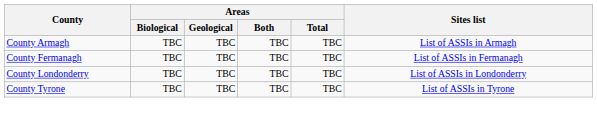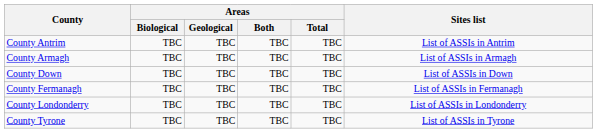+ row: County Antrim | TBC | TBC | TBC | TBC | List of ASSIs in Antrim
+ row: County Down | TBC | TBC | TBC | TBC | List of ASSIs in Down
